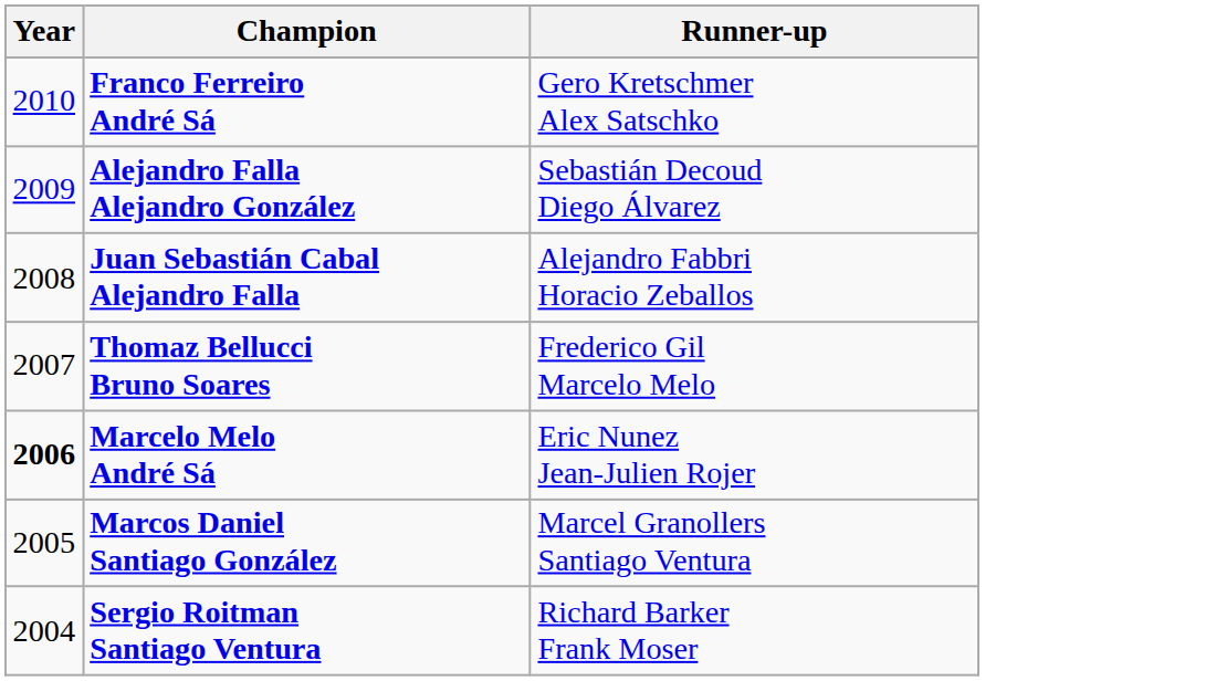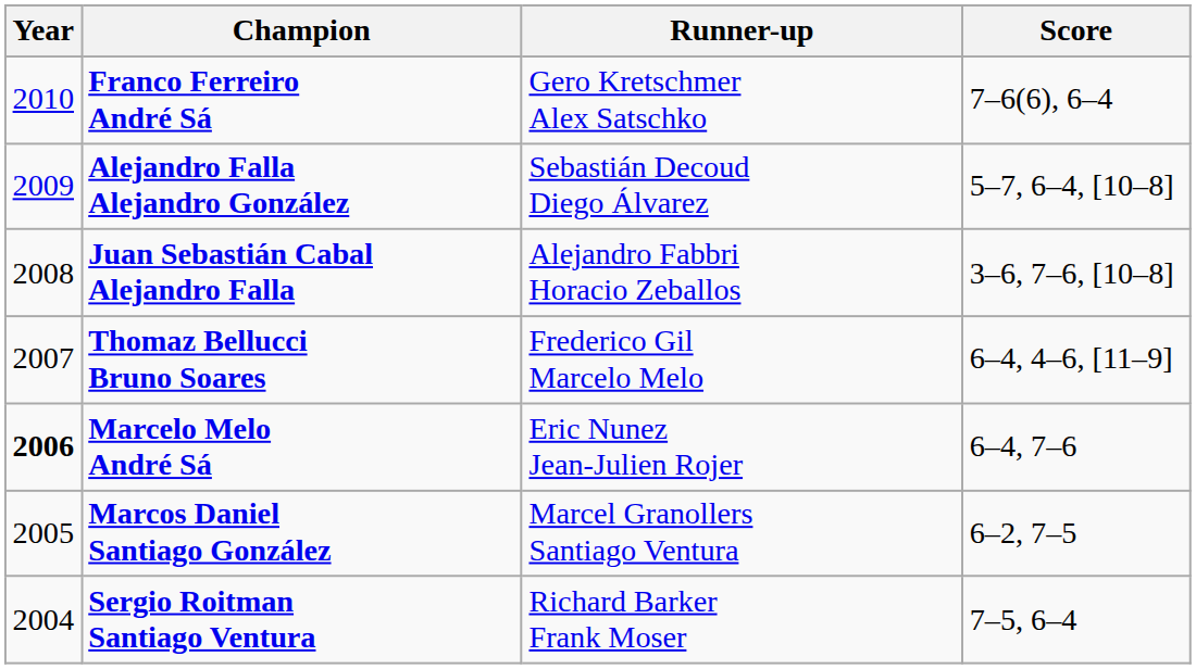+ column: Score | 7–6(6), 6–4 | 5–7, 6–4, [10–8] | 3–6, 7–6, [10–8] | 6–4, 4–6, [11–9] | 6–4, 7–6 | 6–2, 7–5 | 7–5, 6–4
